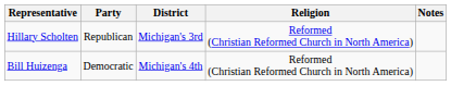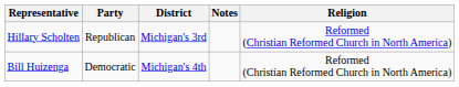columns swapped: Religion <-> Notes
